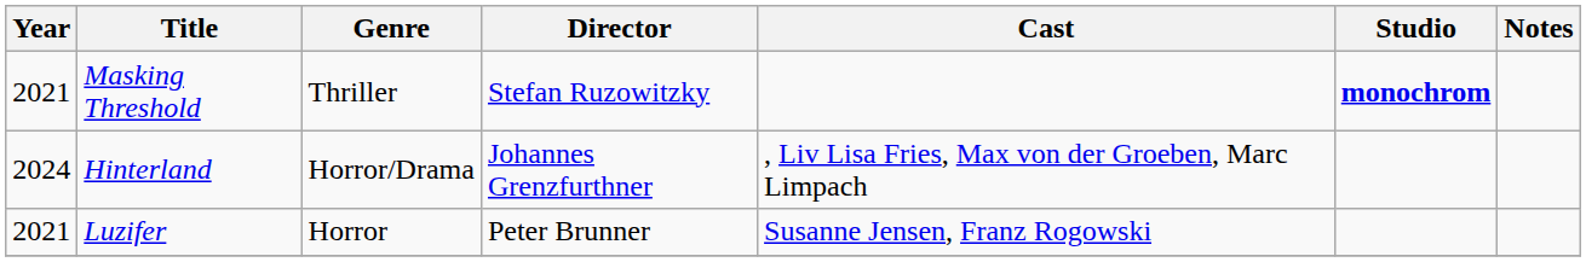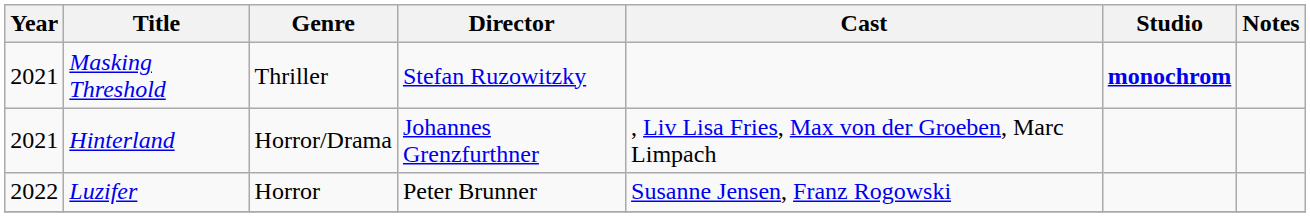Hinterland | Year: 2024 -> 2021
Luzifer | Year: 2021 -> 2022
